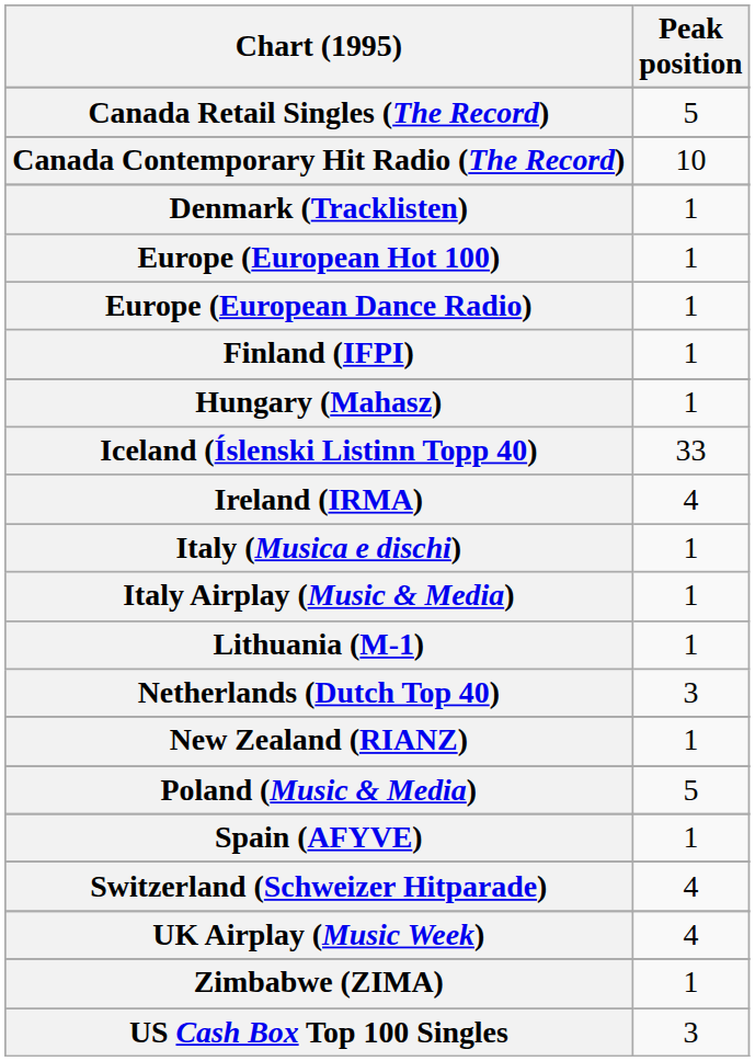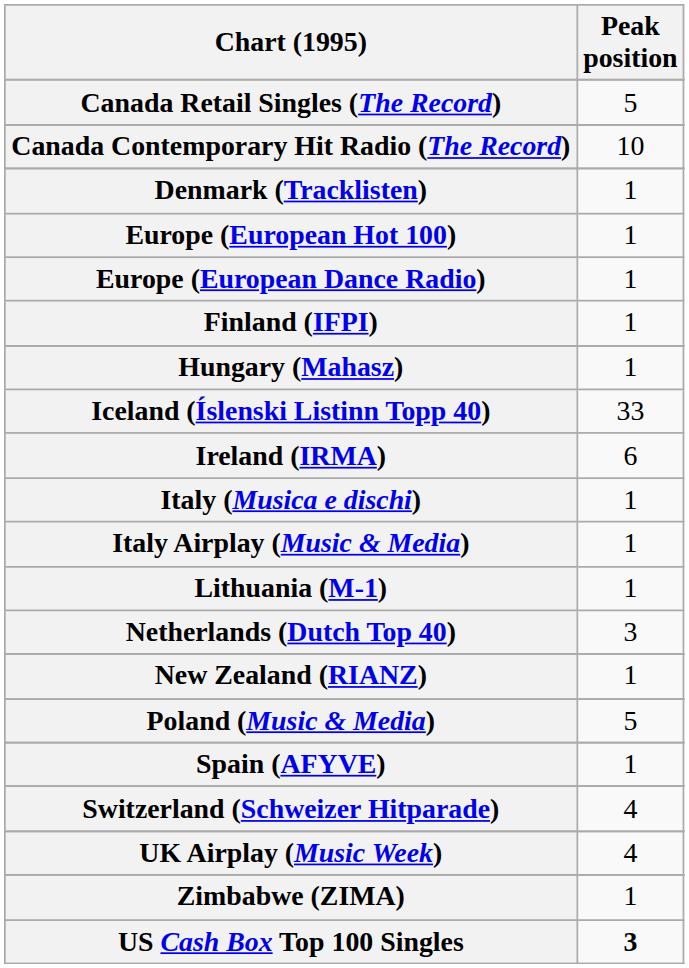Ireland (IRMA) | Peak position: 4 -> 6
US Cash Box Top 100 Singles | Peak position: normal -> bold
